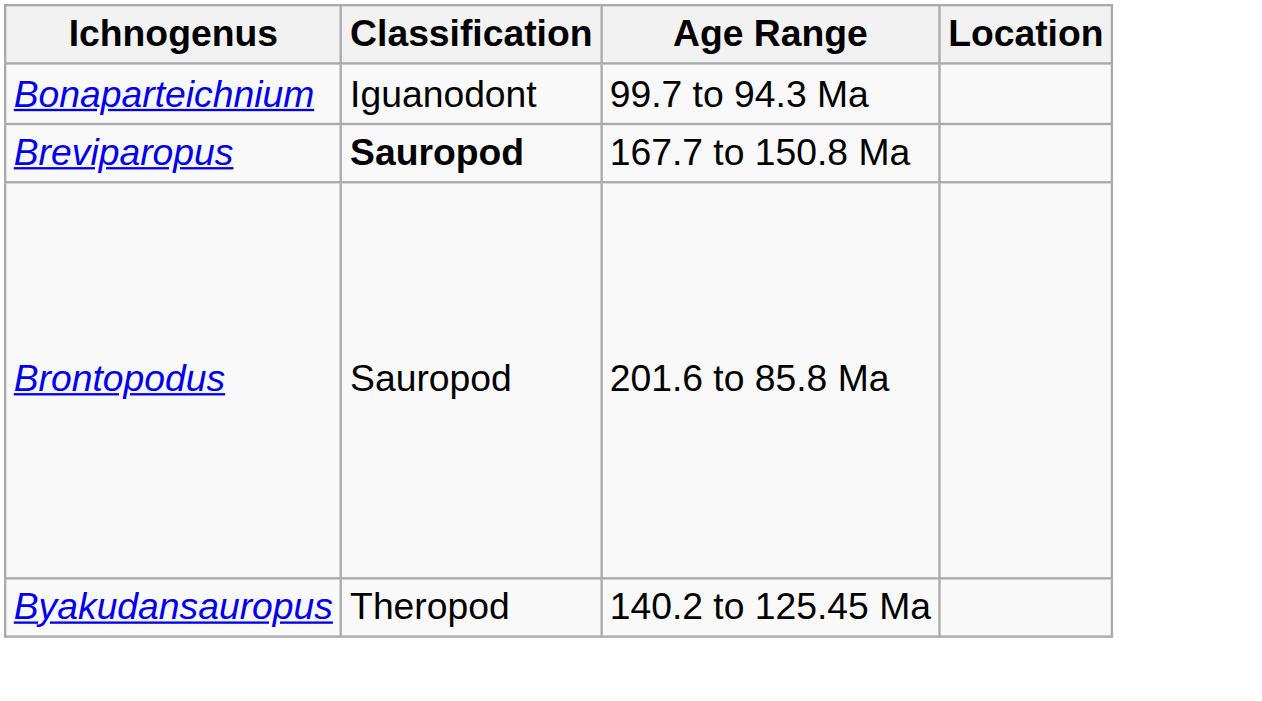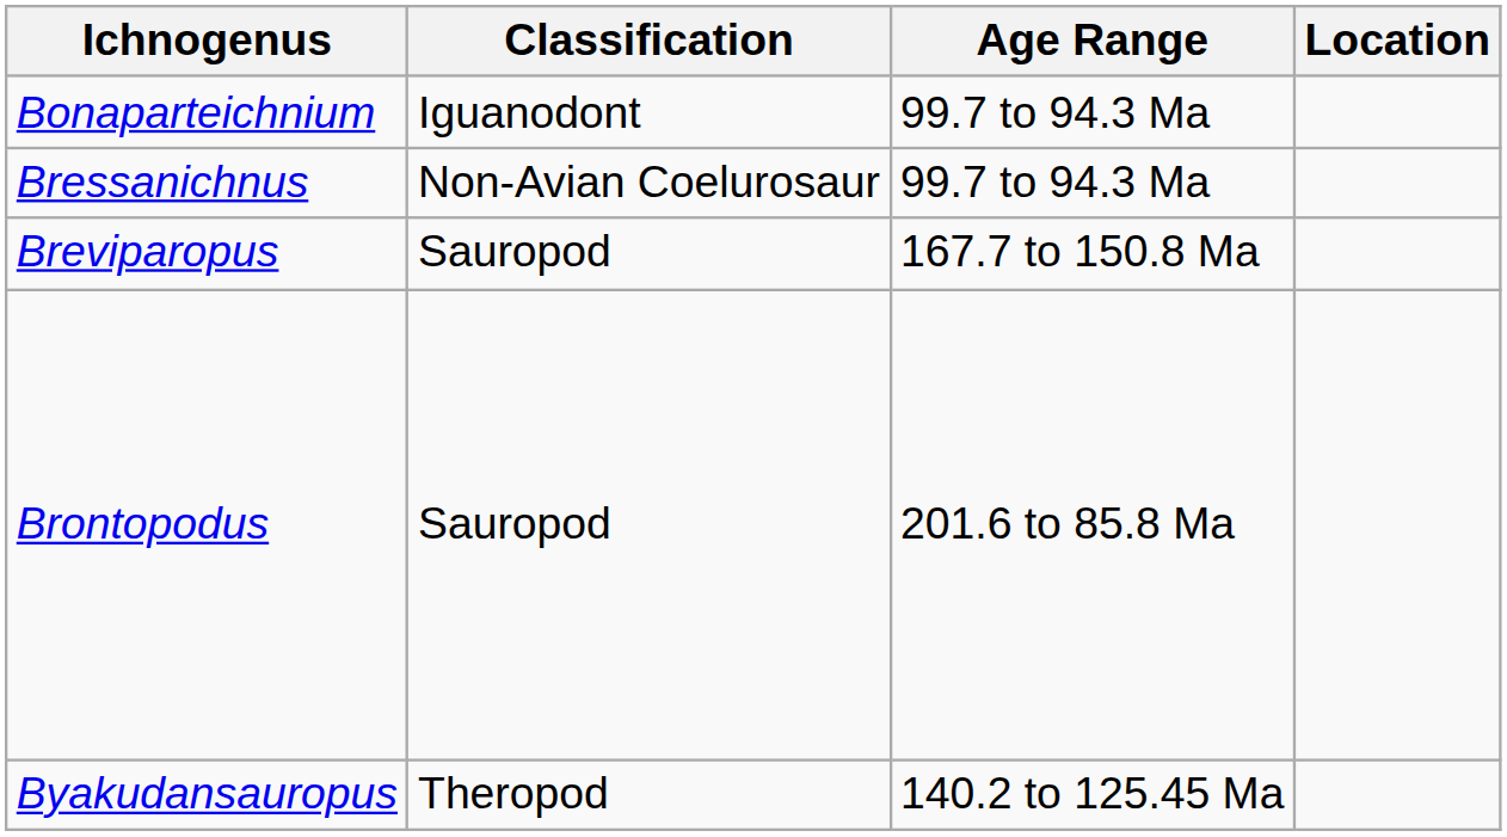+ row: Bressanichnus | Non-Avian Coelurosaur | 99.7 to 94.3 Ma
Breviparopus | Classification: bold -> normal
